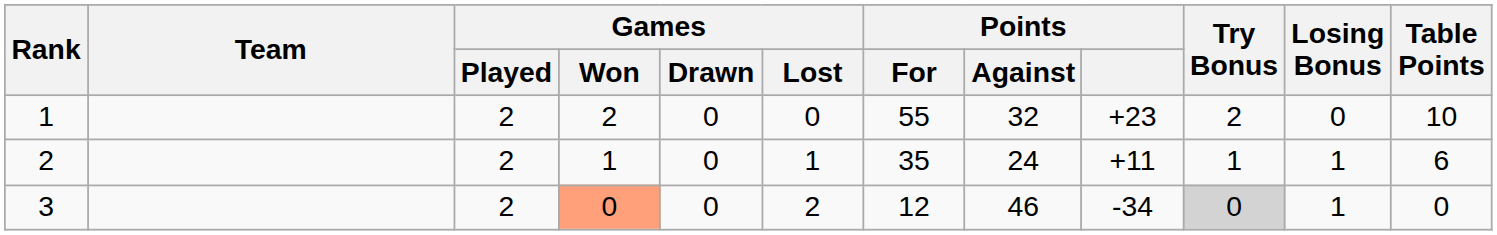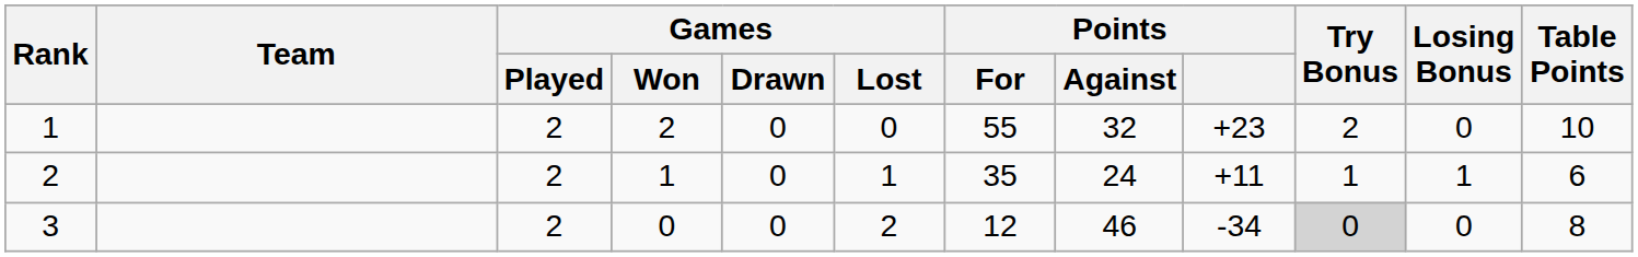3 | Games / Won: lightsalmon background -> no background
3 | Losing Bonus: 1 -> 0
3 | Table Points: 0 -> 8
